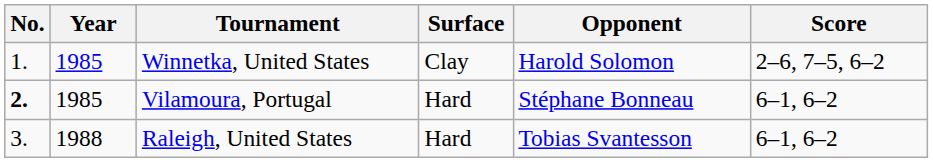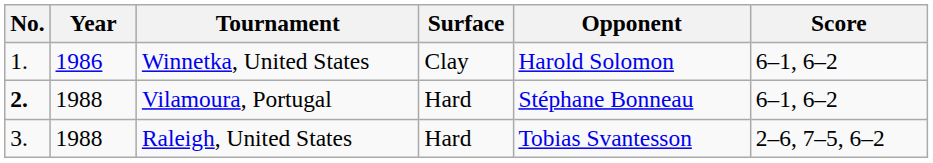Winnetka, United States | Year: 1985 -> 1986
Winnetka, United States | Score: 2–6, 7–5, 6–2 -> 6–1, 6–2
Vilamoura, Portugal | Year: 1985 -> 1988
Raleigh, United States | Score: 6–1, 6–2 -> 2–6, 7–5, 6–2
